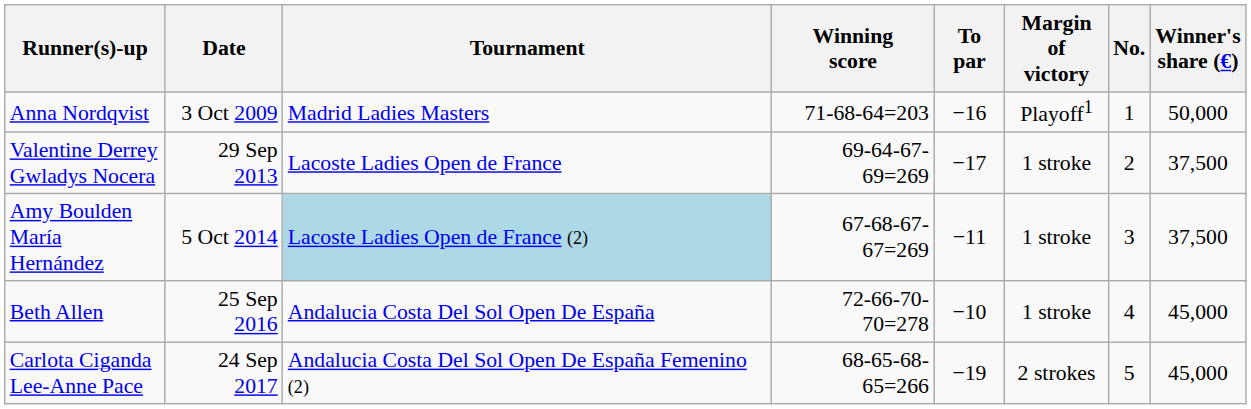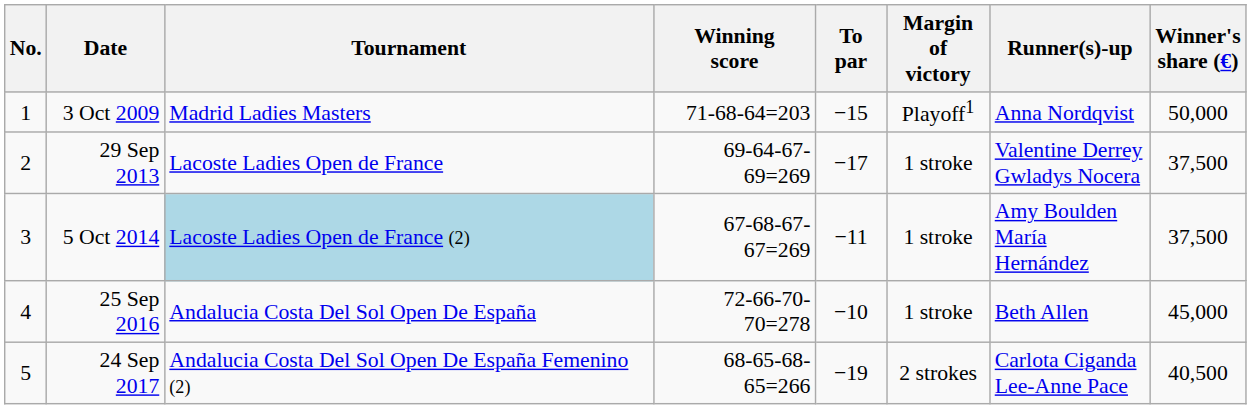columns swapped: No. <-> Runner(s)-up
3 Oct 2009 | To par: −16 -> −15
24 Sep 2017 | Winner's share (€): 45,000 -> 40,500
